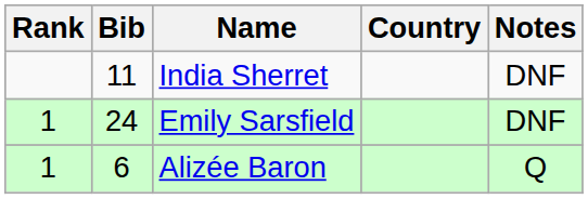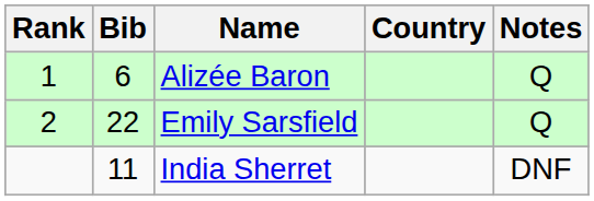rows swapped: Alizée Baron <-> India Sherret
Emily Sarsfield | Rank: 1 -> 2
Emily Sarsfield | Bib: 24 -> 22
Emily Sarsfield | Notes: DNF -> Q
